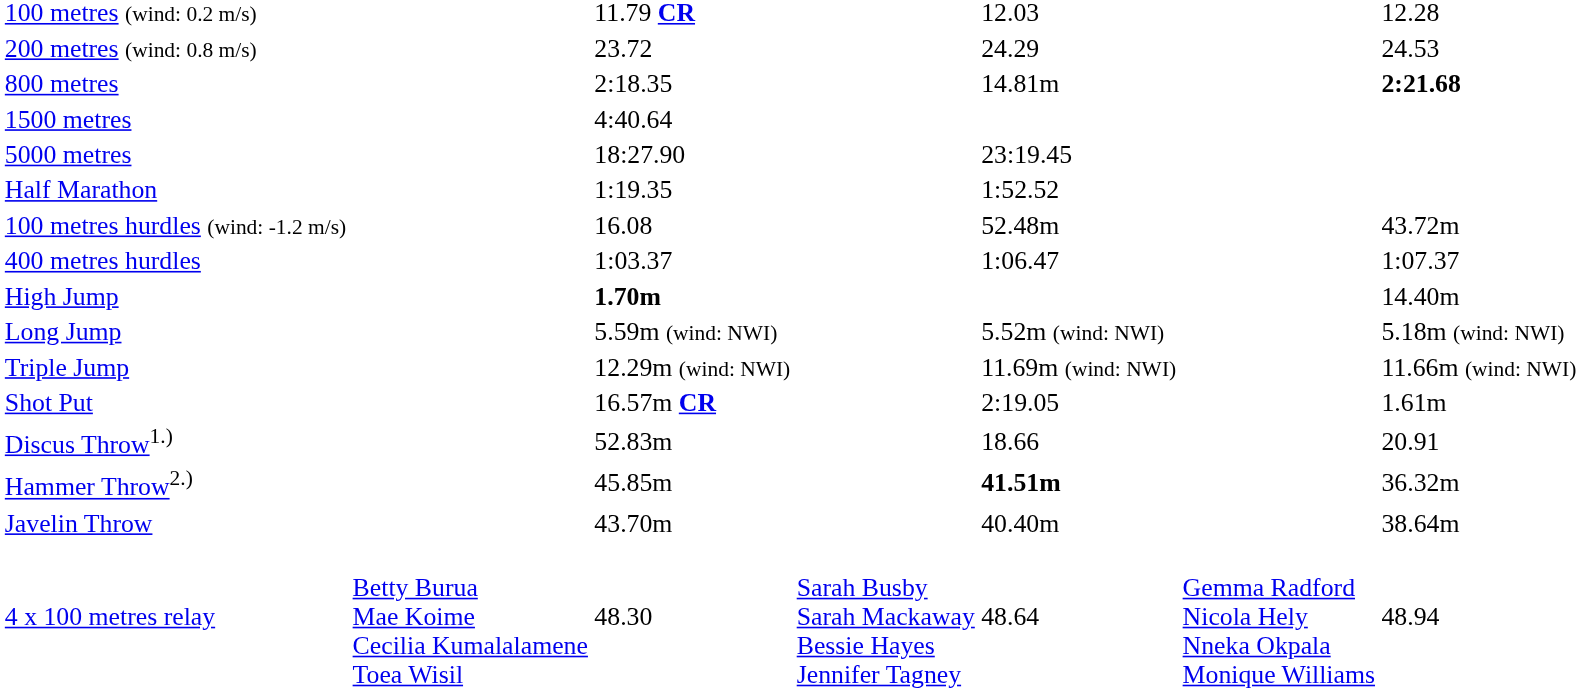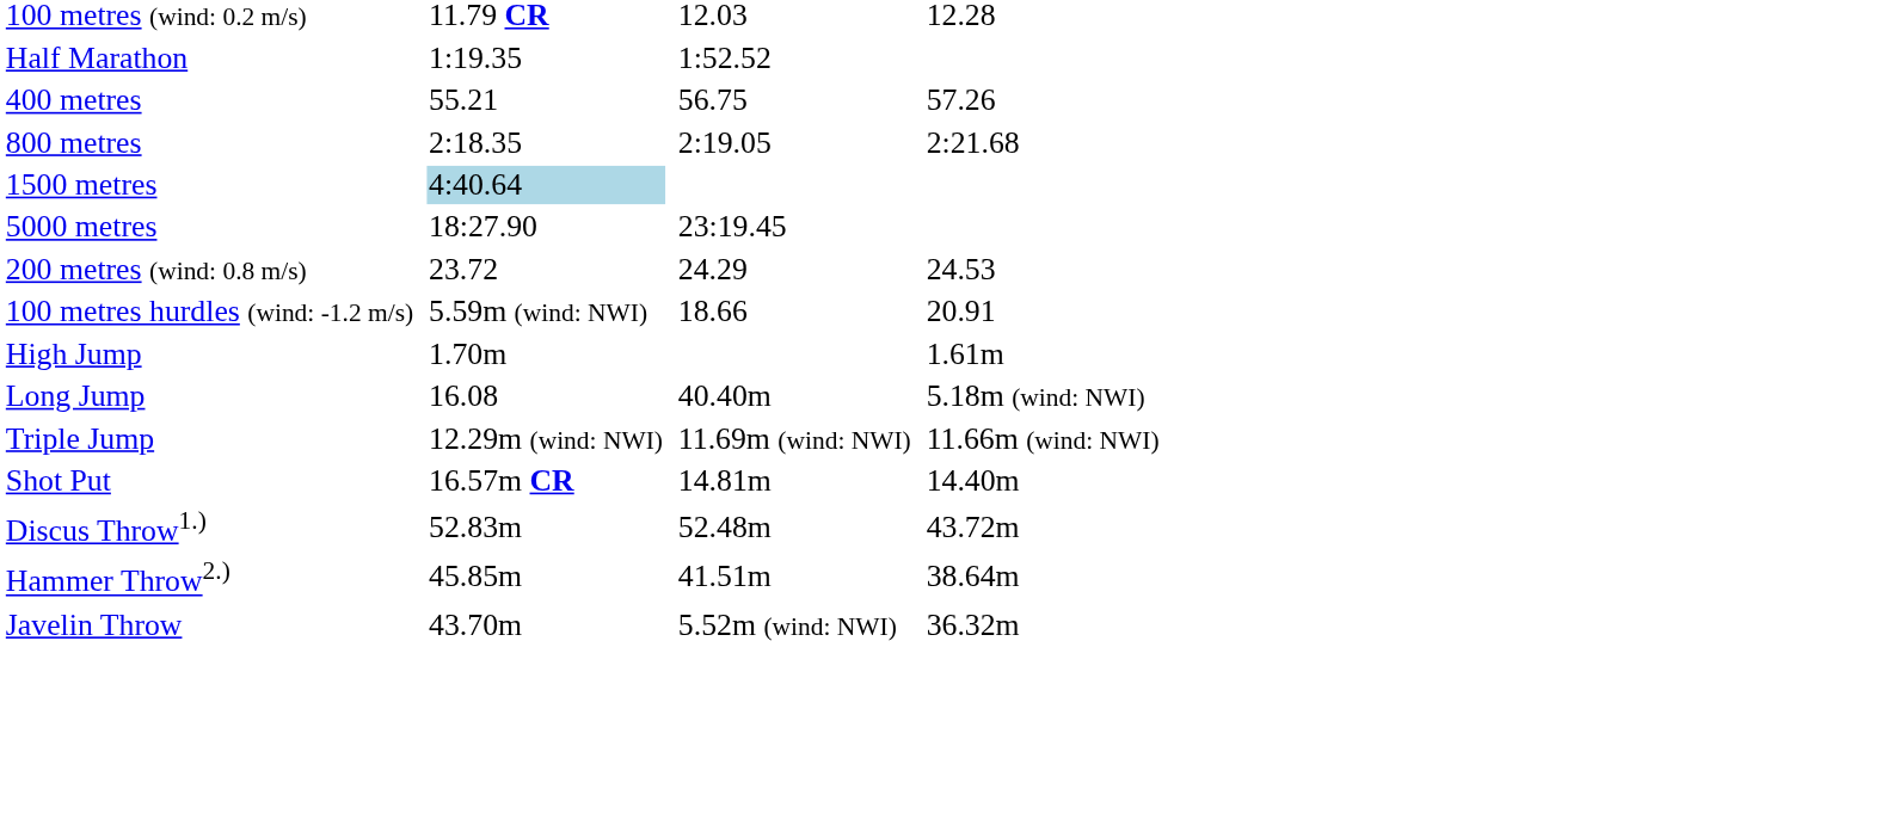rows swapped: 200 metres (wind: 0.8 m/s) <-> Half Marathon
+ row: 400 metres | 55.21 | 56.75 | 57.26
800 metres | column 5: 14.81m -> 2:19.05
800 metres | column 7: bold -> normal
1500 metres | column 3: no background -> lightblue background
100 metres hurdles (wind: -1.2 m/s) | column 3: 16.08 -> 5.59m (wind: NWI)
100 metres hurdles (wind: -1.2 m/s) | column 5: 52.48m -> 18.66
100 metres hurdles (wind: -1.2 m/s) | column 7: 43.72m -> 20.91
- row: 400 metres hurdles | 1:03.37 | 1:06.47 | 1:07.37
High Jump | column 3: bold -> normal
High Jump | column 7: 14.40m -> 1.61m
Long Jump | column 3: 5.59m (wind: NWI) -> 16.08
Long Jump | column 5: 5.52m (wind: NWI) -> 40.40m
Shot Put | column 5: 2:19.05 -> 14.81m
Shot Put | column 7: 1.61m -> 14.40m
Discus Throw1.) | column 5: 18.66 -> 52.48m
Discus Throw1.) | column 7: 20.91 -> 43.72m
Hammer Throw2.) | column 5: bold -> normal
Hammer Throw2.) | column 7: 36.32m -> 38.64m
Javelin Throw | column 5: 40.40m -> 5.52m (wind: NWI)
Javelin Throw | column 7: 38.64m -> 36.32m
- row: 4 x 100 metres relay | Betty Burua Mae Koime Cecilia Kumalalamene Toea Wisil | 48.30 | Sarah Busby Sarah Mackaway Bessie Hayes Jennifer Tagney | 48.64 | Gemma Radford Nicola Hely Nneka Okpala Monique Williams | 48.94
